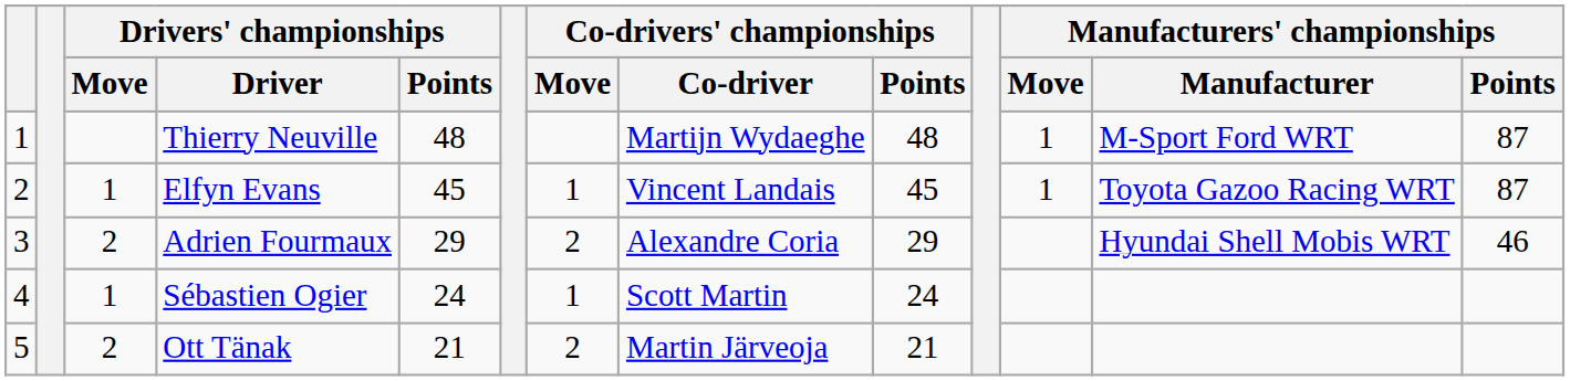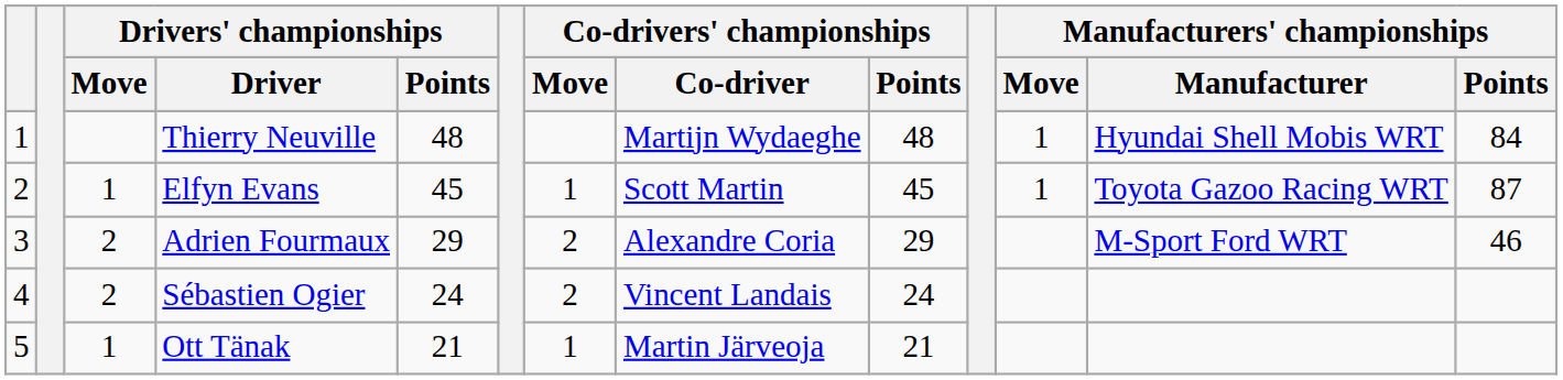Thierry Neuville | Manufacturers' championships / Manufacturer: M-Sport Ford WRT -> Hyundai Shell Mobis WRT
Thierry Neuville | Manufacturers' championships / Points: 87 -> 84
Elfyn Evans | Co-drivers' championships / Co-driver: Vincent Landais -> Scott Martin
Adrien Fourmaux | Manufacturers' championships / Manufacturer: Hyundai Shell Mobis WRT -> M-Sport Ford WRT
Sébastien Ogier | Drivers' championships / Move: 1 -> 2
Sébastien Ogier | Co-drivers' championships / Move: 1 -> 2
Sébastien Ogier | Co-drivers' championships / Co-driver: Scott Martin -> Vincent Landais
Ott Tänak | Drivers' championships / Move: 2 -> 1
Ott Tänak | Co-drivers' championships / Move: 2 -> 1
